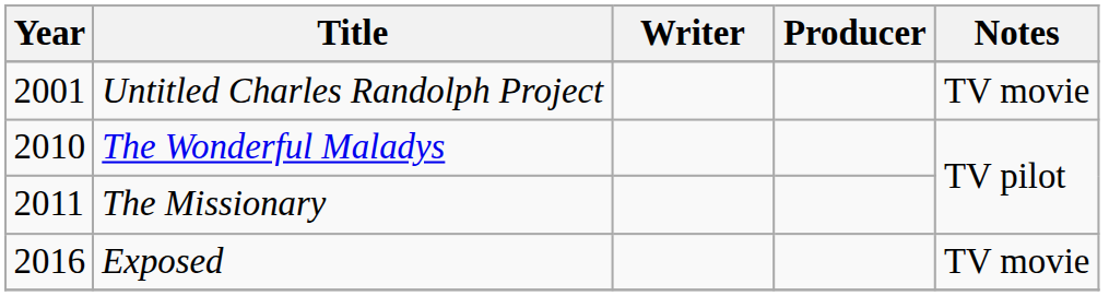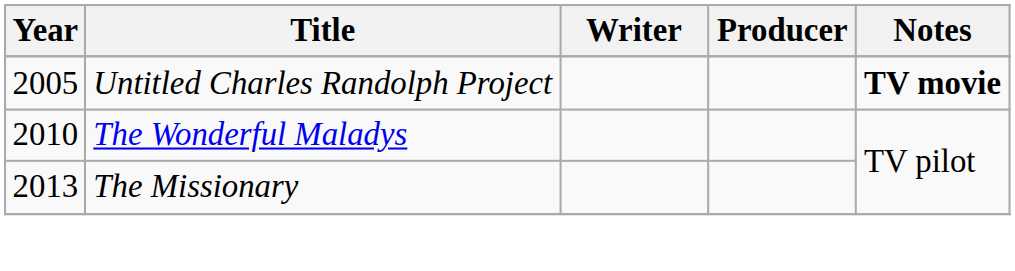Untitled Charles Randolph Project | Year: 2001 -> 2005
Untitled Charles Randolph Project | Notes: normal -> bold
The Missionary | Year: 2011 -> 2013
- row: 2016 | Exposed | TV movie
